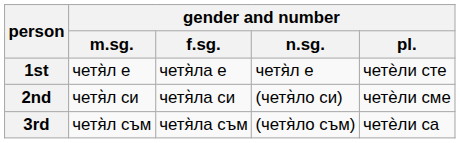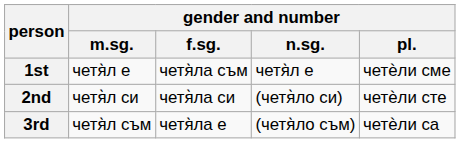1st | gender and number / f.sg.: четя̀лa е -> четя̀лa съм
1st | gender and number / pl.: четѐли сте -> четѐли сме
2nd | gender and number / pl.: четѐли сме -> четѐли сте
3rd | gender and number / f.sg.: четя̀лa съм -> четя̀лa е
